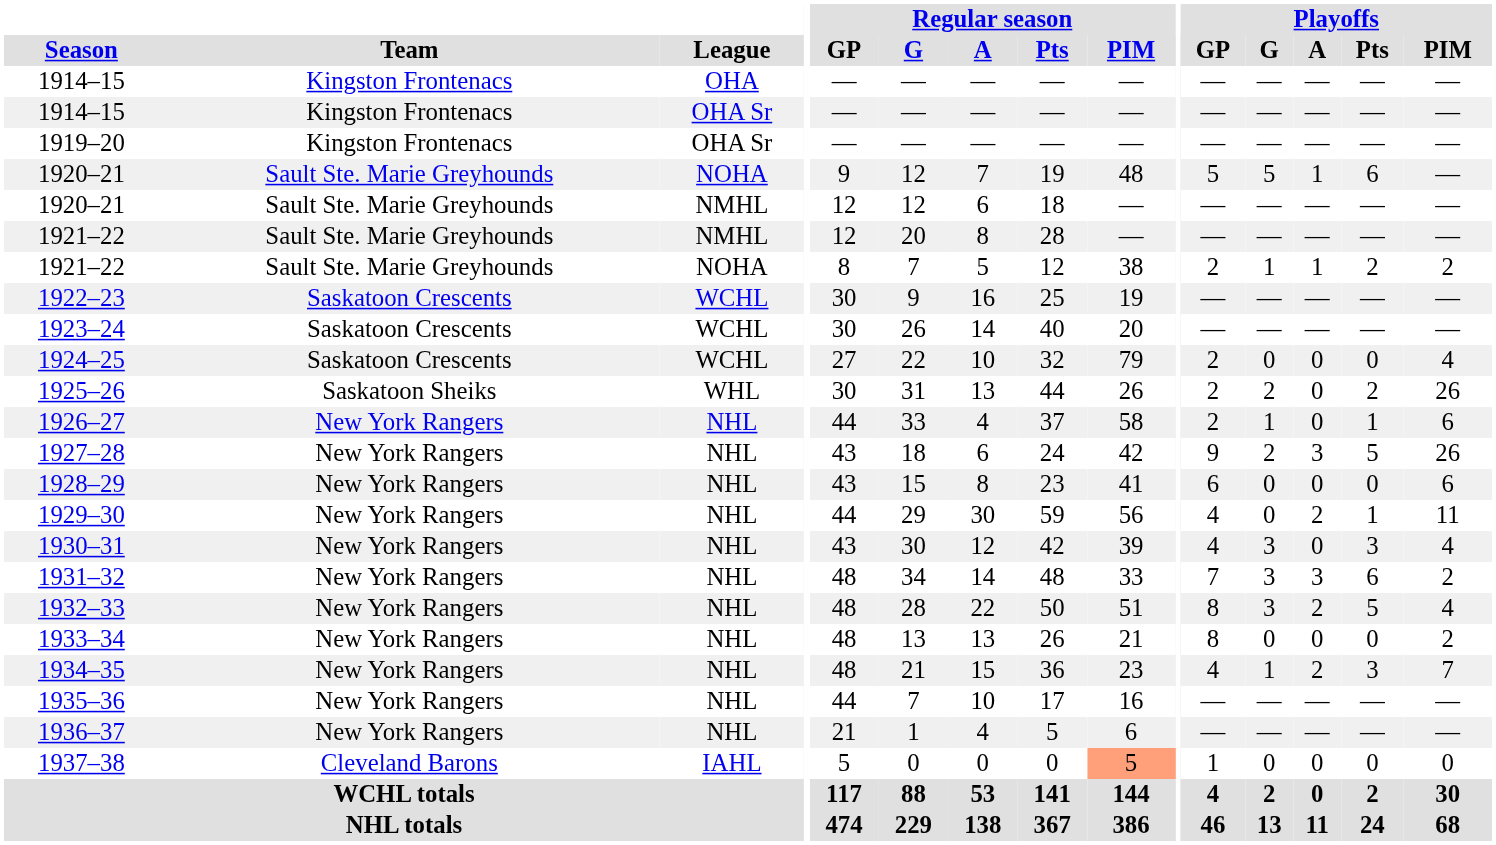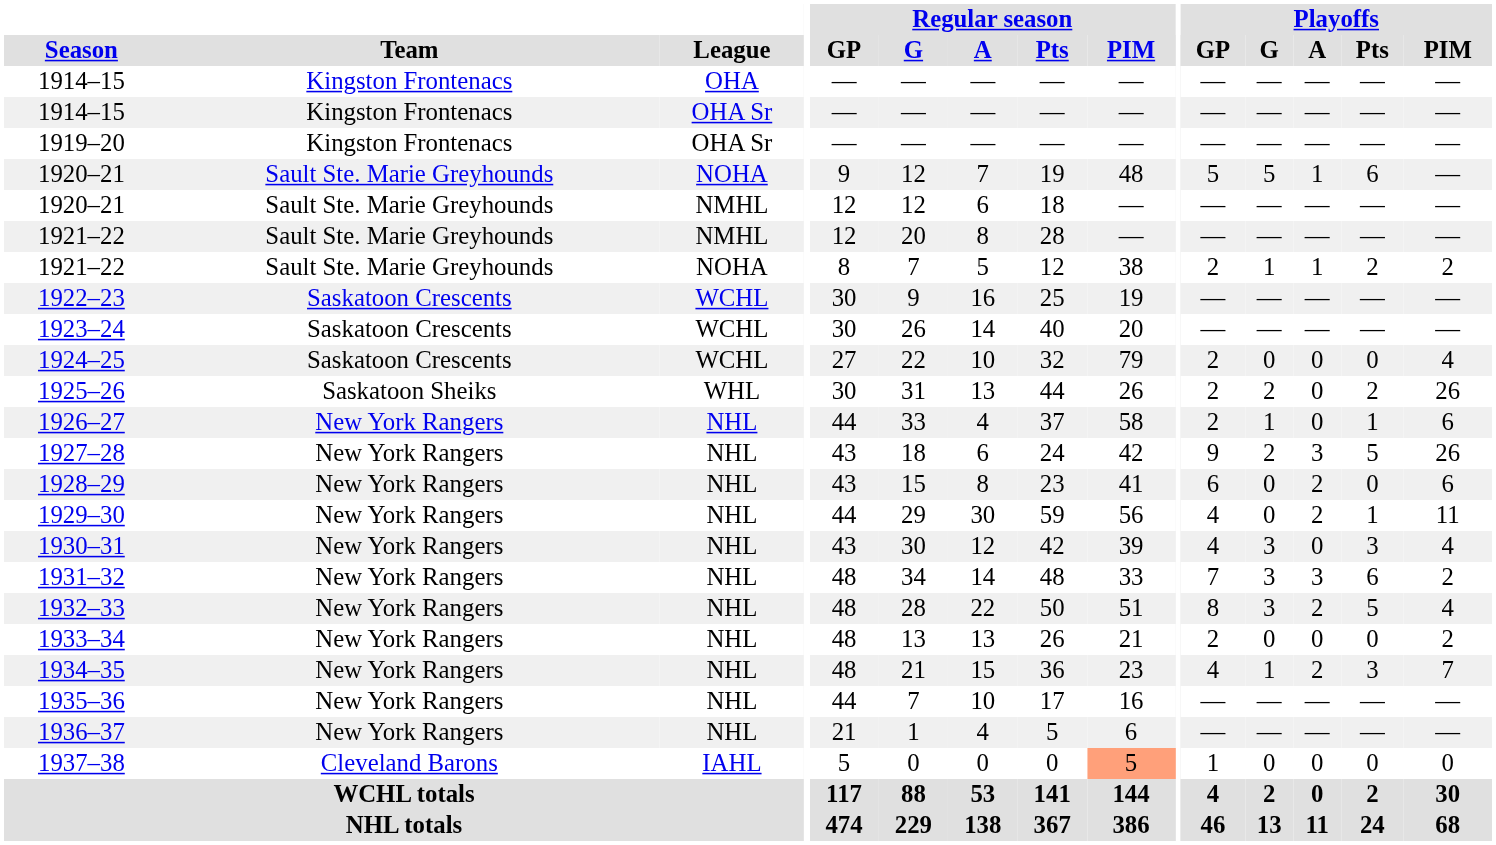1928–29 | Playoffs / A: 0 -> 2
1933–34 | Playoffs / GP: 8 -> 2
